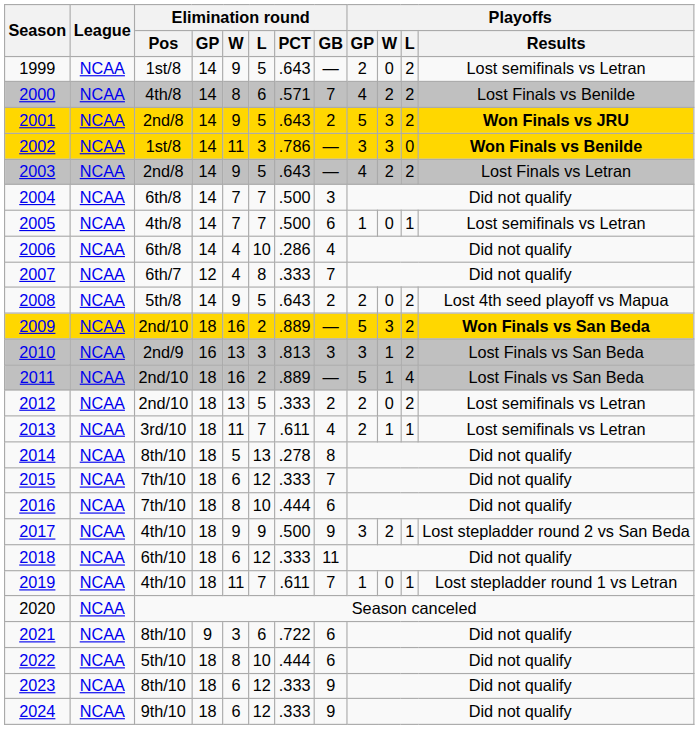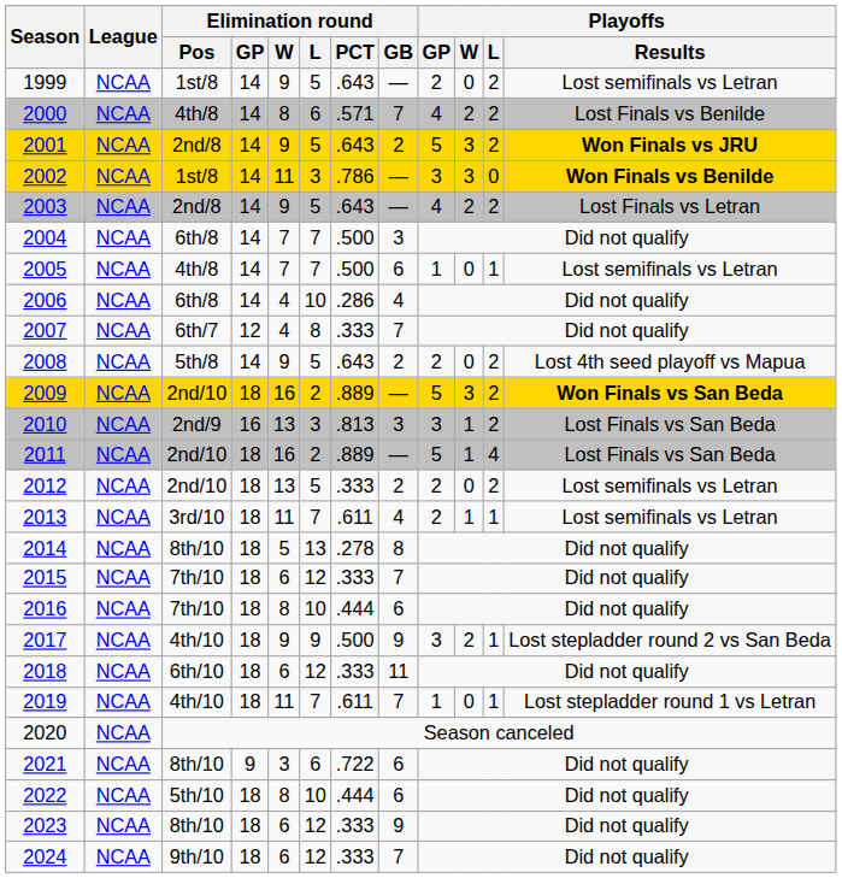2024 | Elimination round / GB: 9 -> 7
